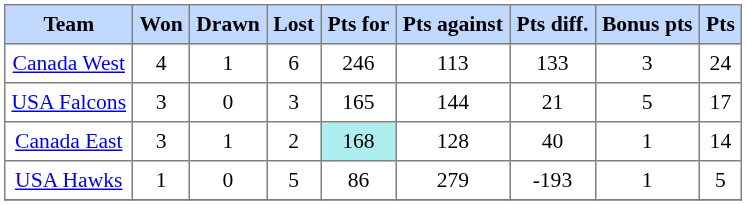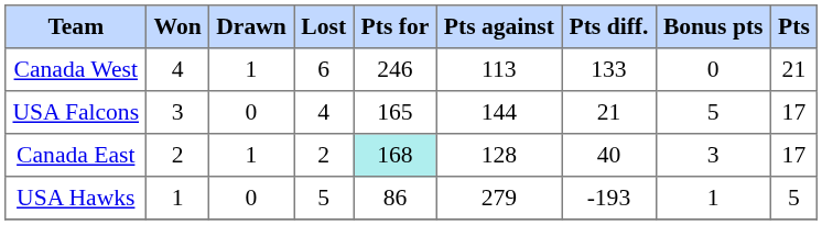Canada West | Bonus pts: 3 -> 0
Canada West | Pts: 24 -> 21
USA Falcons | Lost: 3 -> 4
Canada East | Won: 3 -> 2
Canada East | Bonus pts: 1 -> 3
Canada East | Pts: 14 -> 17
